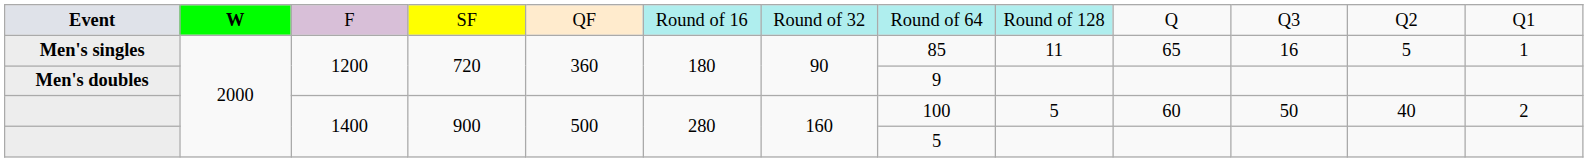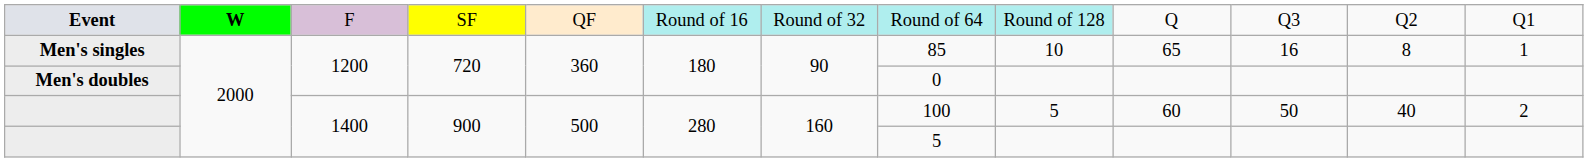Men's singles | column 9: 11 -> 10
Men's singles | column 12: 5 -> 8
Men's doubles | column 8: 9 -> 0
